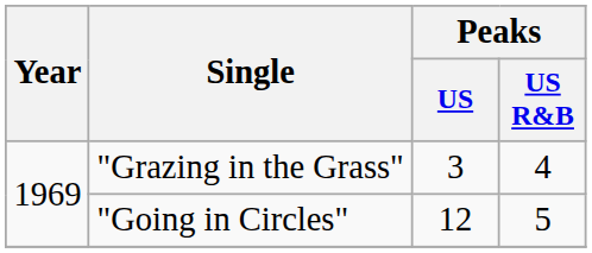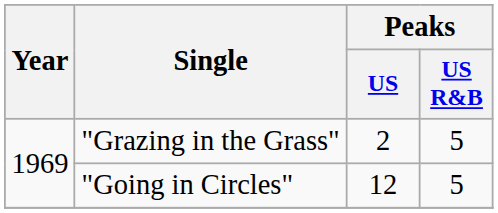"Grazing in the Grass" | Peaks / US: 3 -> 2
"Grazing in the Grass" | Peaks / US R&B: 4 -> 5
